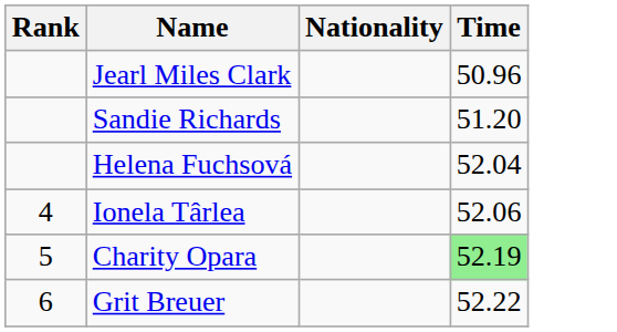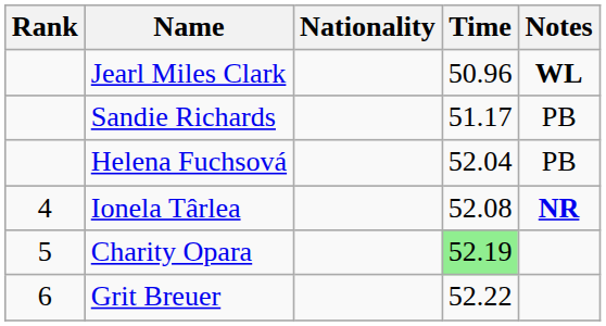+ column: Notes | WL | PB | PB | NR
Sandie Richards | Time: 51.20 -> 51.17
Ionela Târlea | Time: 52.06 -> 52.08
